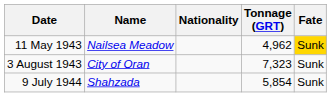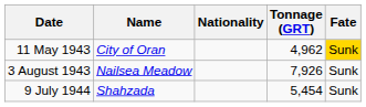11 May 1943 | Name: Nailsea Meadow -> City of Oran
3 August 1943 | Name: City of Oran -> Nailsea Meadow
3 August 1943 | Tonnage (GRT): 7,323 -> 7,926
9 July 1944 | Tonnage (GRT): 5,854 -> 5,454
